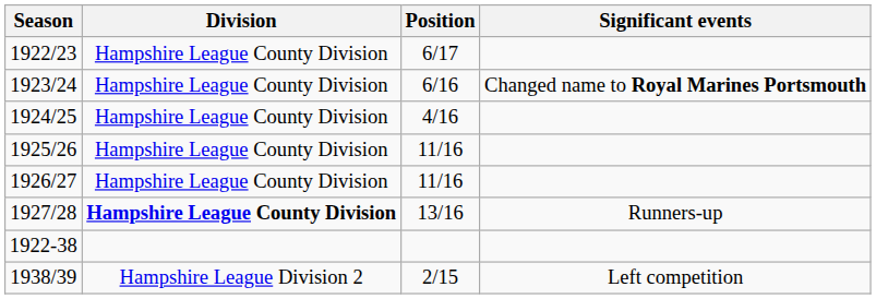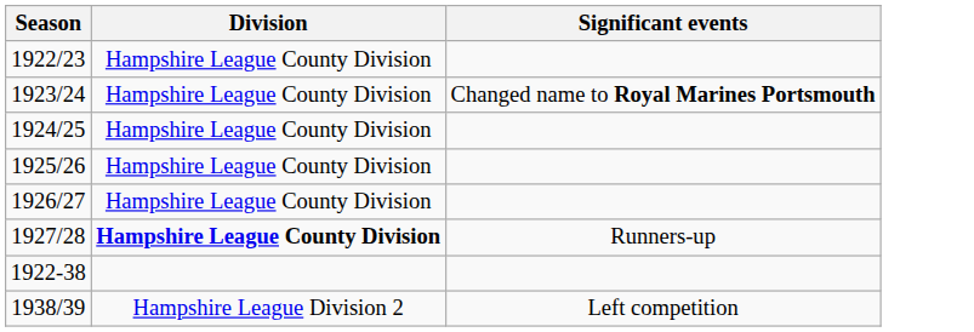- column: Position | 6/17 | 6/16 | 4/16 | 11/16 | 11/16 | 13/16 | 2/15
